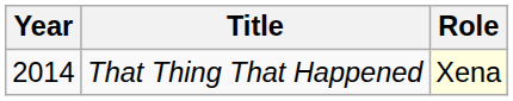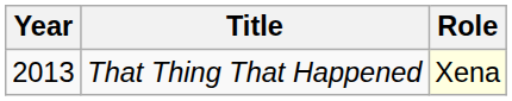That Thing That Happened | Year: 2014 -> 2013
